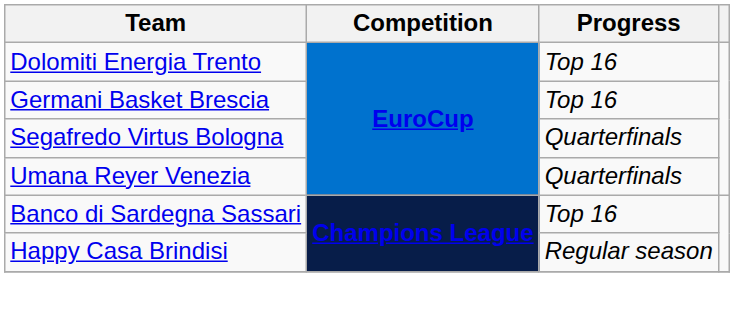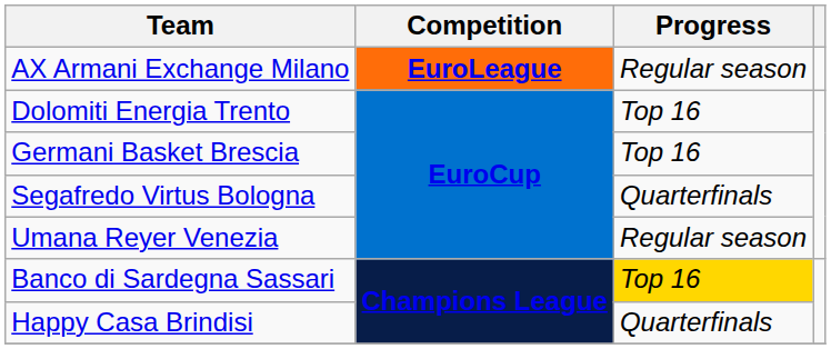+ row: AX Armani Exchange Milano | EuroLeague | Regular season
Umana Reyer Venezia | Progress: Quarterfinals -> Regular season
Banco di Sardegna Sassari | Progress: no background -> gold background
Happy Casa Brindisi | Progress: Regular season -> Quarterfinals
